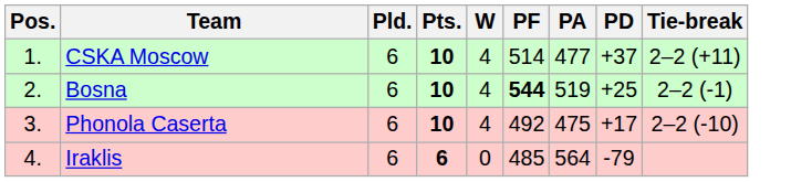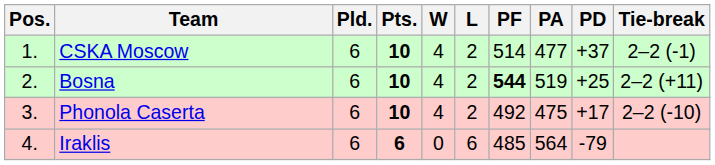+ column: L | 2 | 2 | 2 | 6
CSKA Moscow | Tie-break: 2–2 (+11) -> 2–2 (-1)
Bosna | Tie-break: 2–2 (-1) -> 2–2 (+11)
